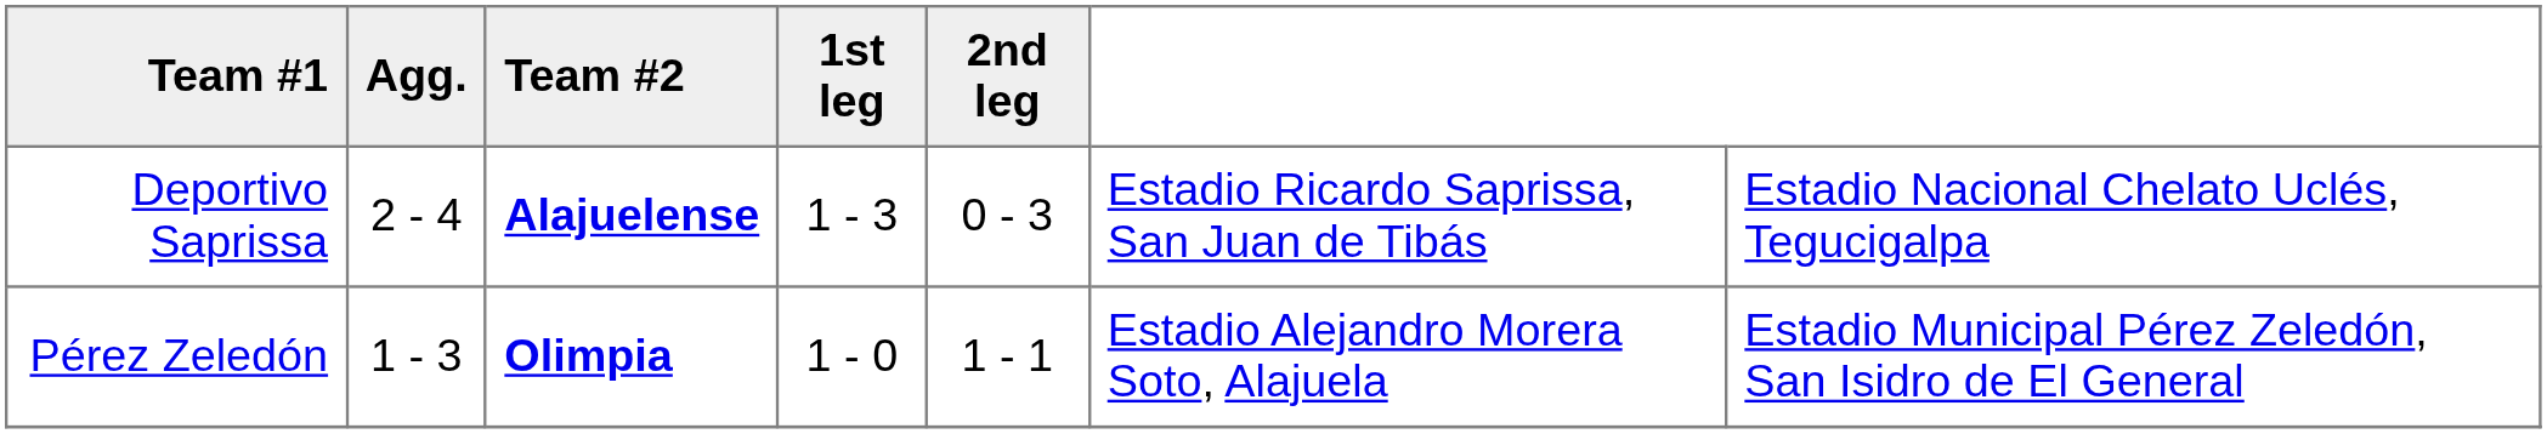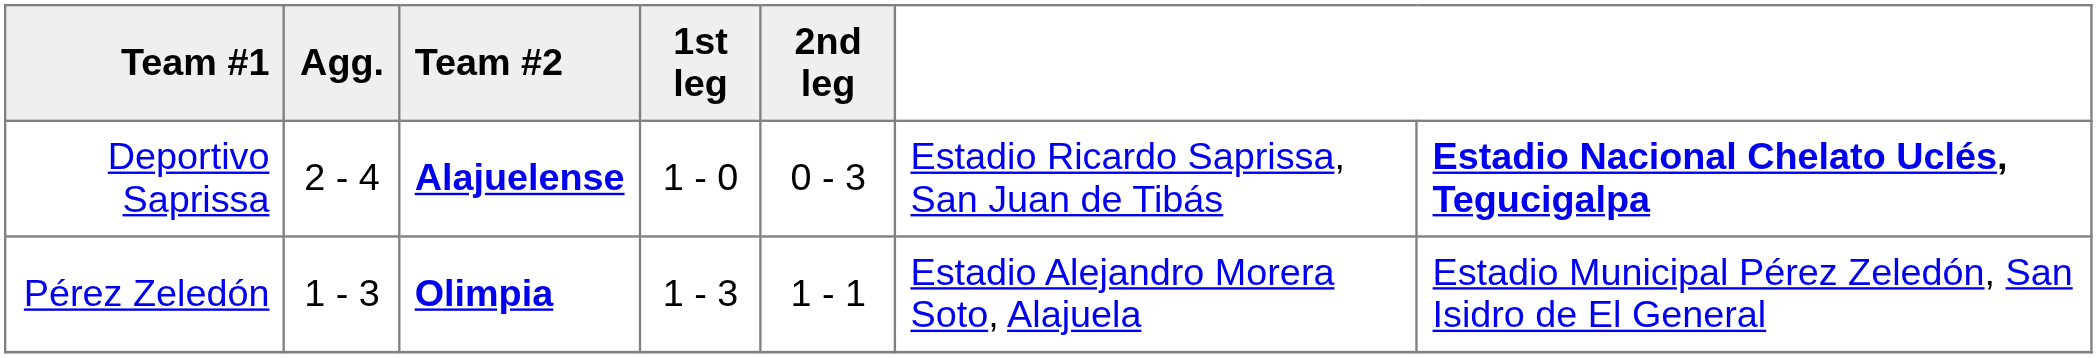Deportivo Saprissa | 1st leg: 1 - 3 -> 1 - 0
Deportivo Saprissa | column 7: normal -> bold
Pérez Zeledón | 1st leg: 1 - 0 -> 1 - 3
